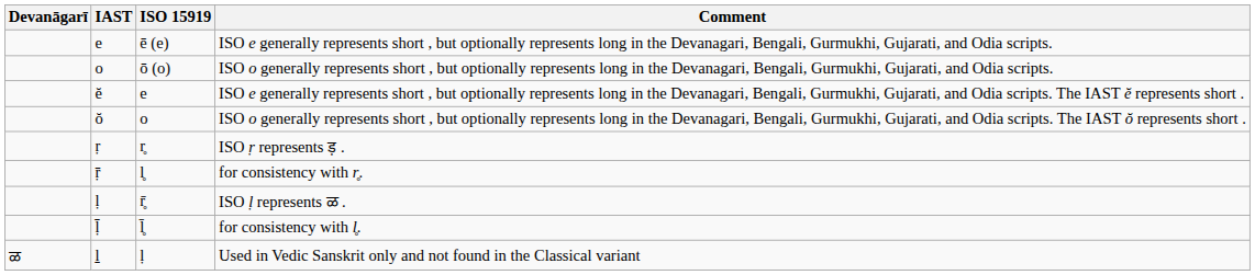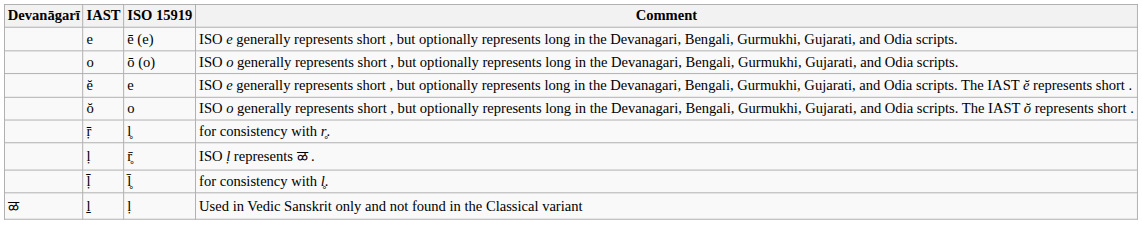- row: ṛ | r̥ | ISO ṛ represents ड़ .
